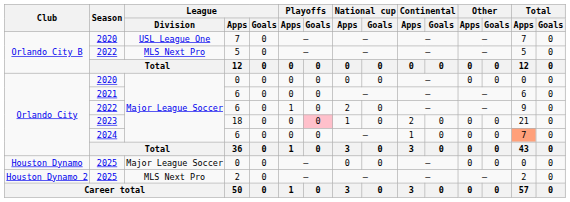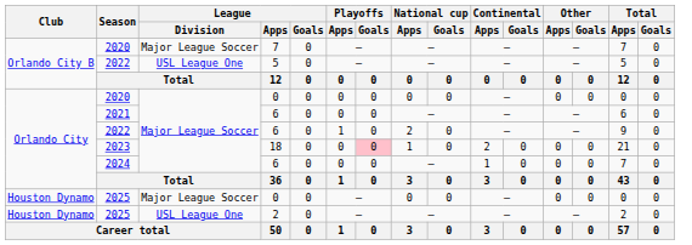2020 / 7 | League / Division: USL League One -> Major League Soccer
2022 / 5 | League / Division: MLS Next Pro -> USL League One
2024 | Total / Apps: lightsalmon background -> no background
2025 / 2 | Club: Houston Dynamo 2 -> Houston Dynamo
2025 / 2 | League / Division: MLS Next Pro -> USL League One
